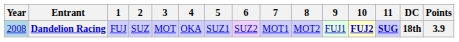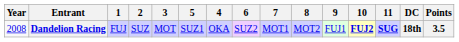columns swapped: 4 <-> 5
Dandelion Racing | Year: lightblue background -> no background
Dandelion Racing | Points: 3.9 -> 3.5
